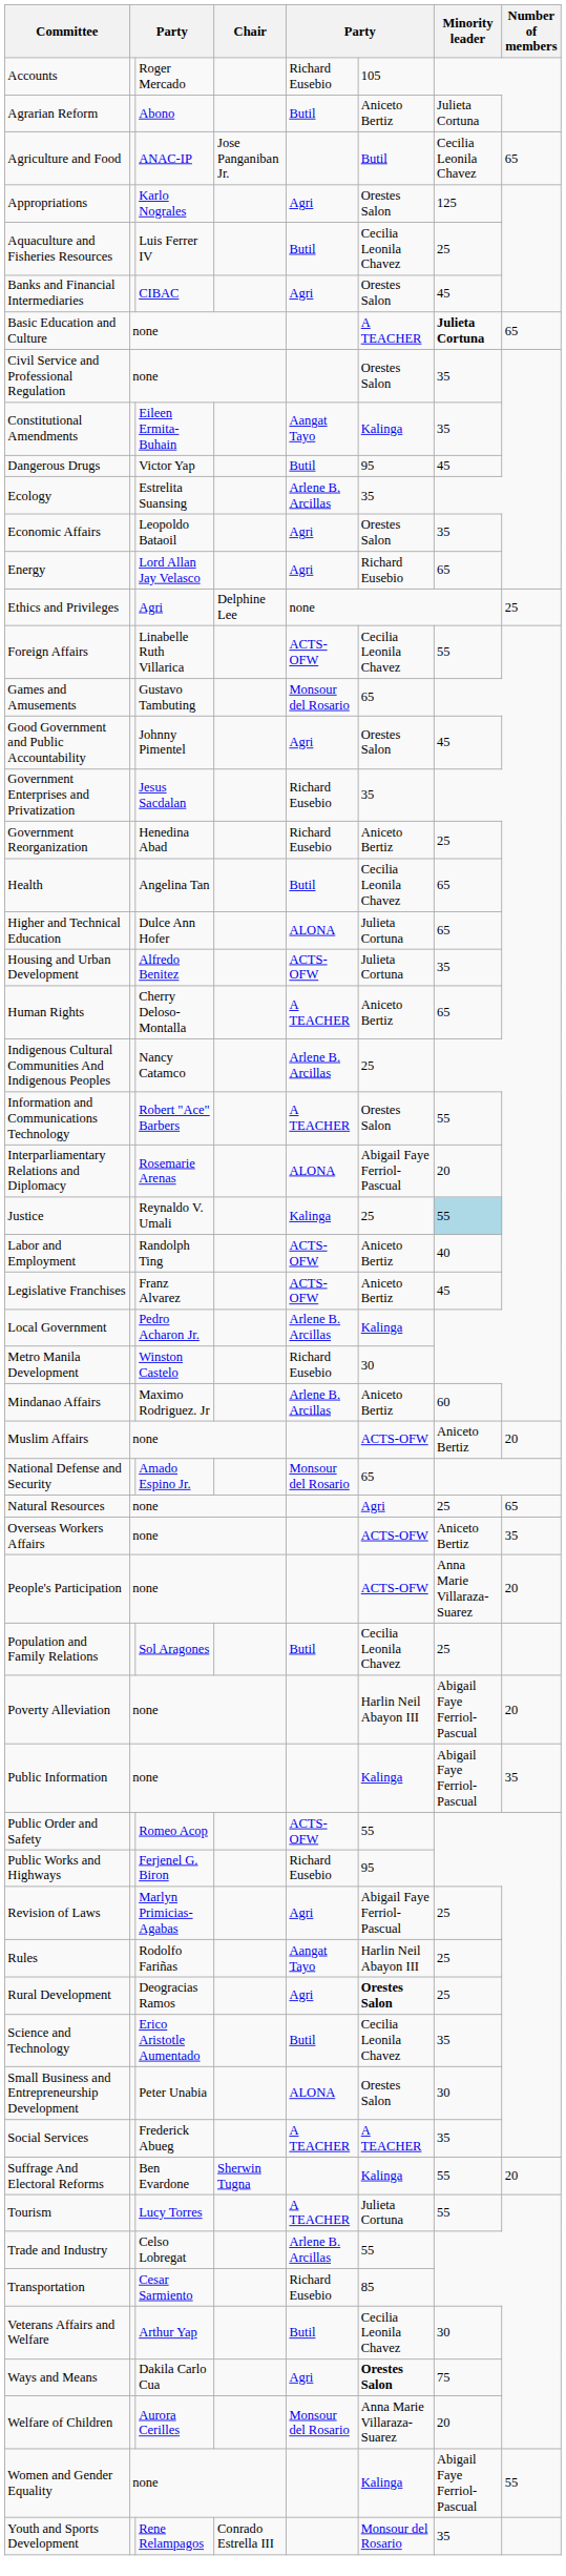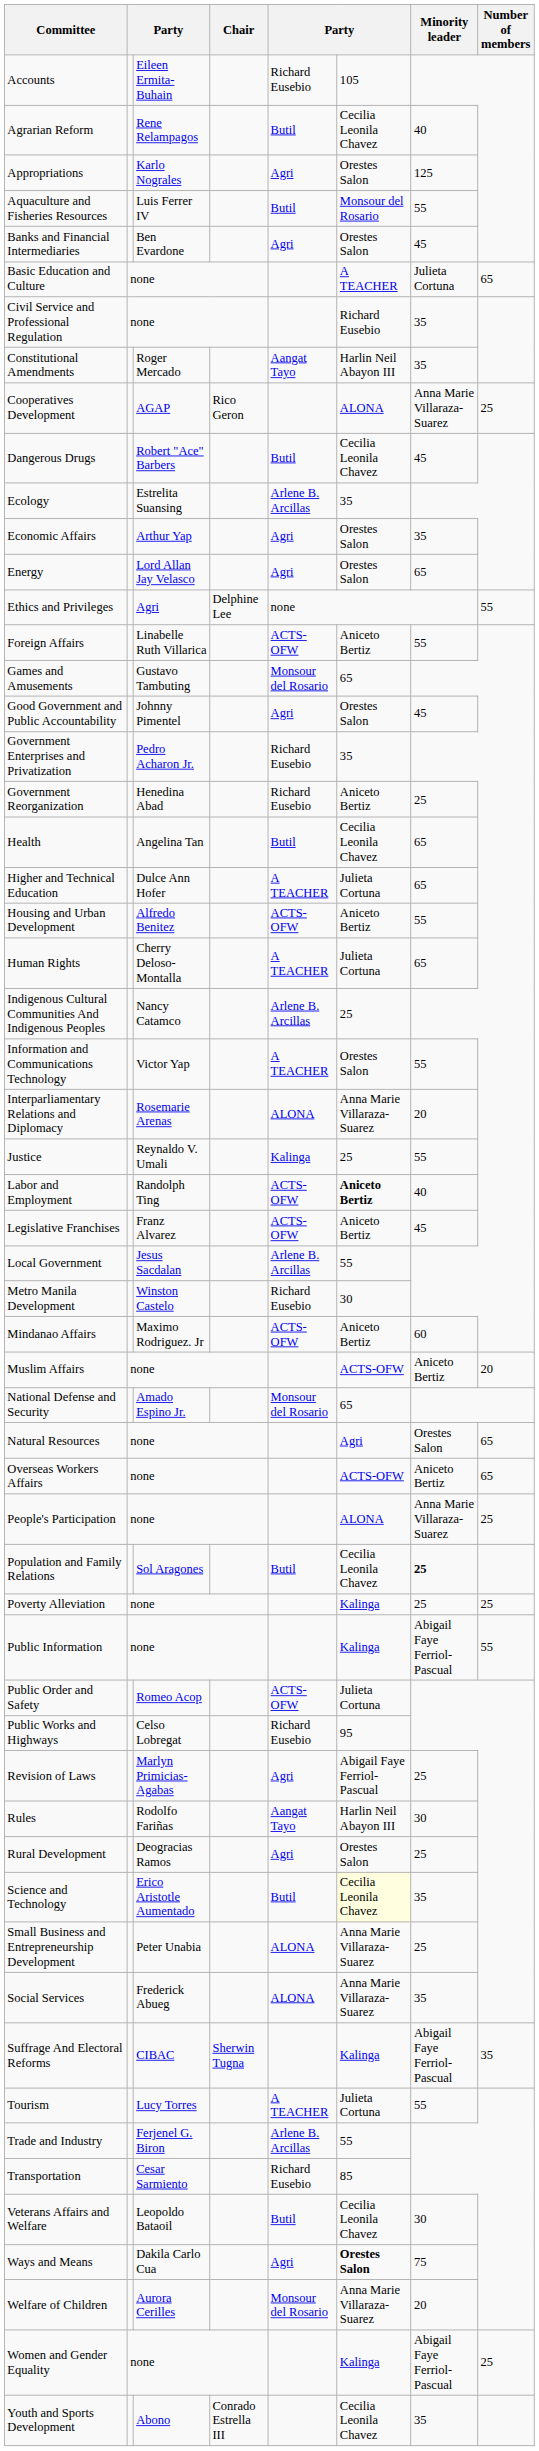Accounts | column 3: Roger Mercado -> Eileen Ermita-Buhain
Agrarian Reform | column 3: Abono -> Rene Relampagos
Agrarian Reform | column 6: Aniceto Bertiz -> Cecilia Leonila Chavez
Agrarian Reform | Minority leader: Julieta Cortuna -> 40
- row: Agriculture and Food | ANAC-IP | Jose Panganiban Jr. | Butil | Cecilia Leonila Chavez | 65
Aquaculture and Fisheries Resources | column 6: Cecilia Leonila Chavez -> Monsour del Rosario
Aquaculture and Fisheries Resources | Minority leader: 25 -> 55
Banks and Financial Intermediaries | column 3: CIBAC -> Ben Evardone
Basic Education and Culture | Minority leader: bold -> normal
Civil Service and Professional Regulation | column 6: Orestes Salon -> Richard Eusebio
Constitutional Amendments | column 3: Eileen Ermita-Buhain -> Roger Mercado
Constitutional Amendments | column 6: Kalinga -> Harlin Neil Abayon III
+ row: Cooperatives Development | AGAP | Rico Geron | ALONA | Anna Marie Villaraza-Suarez | 25
Dangerous Drugs | column 3: Victor Yap -> Robert "Ace" Barbers
Dangerous Drugs | column 6: 95 -> Cecilia Leonila Chavez
Economic Affairs | column 3: Leopoldo Bataoil -> Arthur Yap
Energy | column 6: Richard Eusebio -> Orestes Salon
Ethics and Privileges | Number of members: 25 -> 55
Foreign Affairs | column 6: Cecilia Leonila Chavez -> Aniceto Bertiz
Government Enterprises and Privatization | column 3: Jesus Sacdalan -> Pedro Acharon Jr.
Higher and Technical Education | column 5: ALONA -> A TEACHER
Housing and Urban Development | column 6: Julieta Cortuna -> Aniceto Bertiz
Housing and Urban Development | Minority leader: 35 -> 55
Human Rights | column 6: Aniceto Bertiz -> Julieta Cortuna
Information and Communications Technology | column 3: Robert "Ace" Barbers -> Victor Yap
Interparliamentary Relations and Diplomacy | column 6: Abigail Faye Ferriol-Pascual -> Anna Marie Villaraza-Suarez
Justice | Minority leader: lightblue background -> no background
Labor and Employment | column 6: normal -> bold
Local Government | column 3: Pedro Acharon Jr. -> Jesus Sacdalan
Local Government | column 6: Kalinga -> 55
Mindanao Affairs | column 5: Arlene B. Arcillas -> ACTS-OFW
Natural Resources | Minority leader: 25 -> Orestes Salon
Overseas Workers Affairs | Number of members: 35 -> 65
People's Participation | column 6: ACTS-OFW -> ALONA
People's Participation | Number of members: 20 -> 25
Population and Family Relations | Minority leader: normal -> bold
Poverty Alleviation | column 6: Harlin Neil Abayon III -> Kalinga
Poverty Alleviation | Minority leader: Abigail Faye Ferriol-Pascual -> 25
Poverty Alleviation | Number of members: 20 -> 25
Public Information | Number of members: 35 -> 55
Public Order and Safety | column 6: 55 -> Julieta Cortuna
Public Works and Highways | column 3: Ferjenel G. Biron -> Celso Lobregat
Rules | Minority leader: 25 -> 30
Rural Development | column 6: bold -> normal
Science and Technology | column 6: no background -> lightyellow background
Small Business and Entrepreneurship Development | column 6: Orestes Salon -> Anna Marie Villaraza-Suarez
Small Business and Entrepreneurship Development | Minority leader: 30 -> 25
Social Services | column 5: A TEACHER -> ALONA
Social Services | column 6: A TEACHER -> Anna Marie Villaraza-Suarez
Suffrage And Electoral Reforms | column 3: Ben Evardone -> CIBAC
Suffrage And Electoral Reforms | Minority leader: 55 -> Abigail Faye Ferriol-Pascual
Suffrage And Electoral Reforms | Number of members: 20 -> 35
Trade and Industry | column 3: Celso Lobregat -> Ferjenel G. Biron
Veterans Affairs and Welfare | column 3: Arthur Yap -> Leopoldo Bataoil
Women and Gender Equality | Number of members: 55 -> 25
Youth and Sports Development | column 3: Rene Relampagos -> Abono
Youth and Sports Development | column 6: Monsour del Rosario -> Cecilia Leonila Chavez
